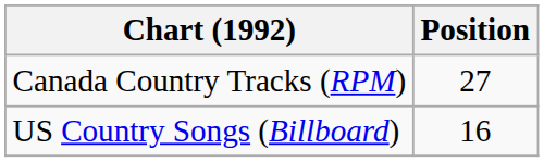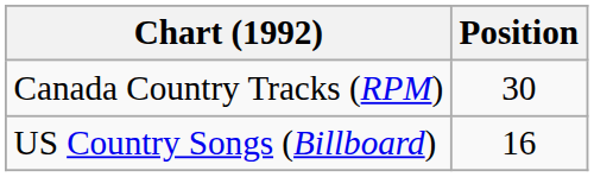Canada Country Tracks (RPM) | Position: 27 -> 30
